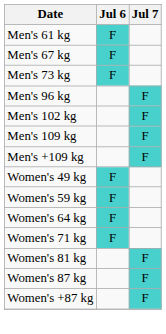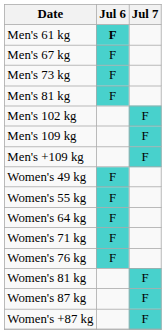Men's 61 kg | Jul 6: normal -> bold
+ row: Men's 81 kg | F
- row: Men's 96 kg | F
+ row: Women's 55 kg | F
- row: Women's 59 kg | F
+ row: Women's 76 kg | F
